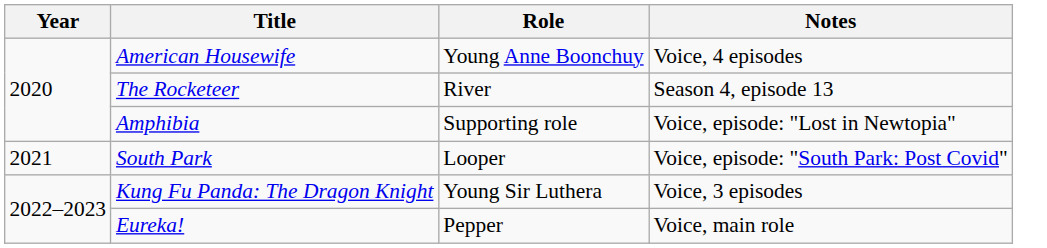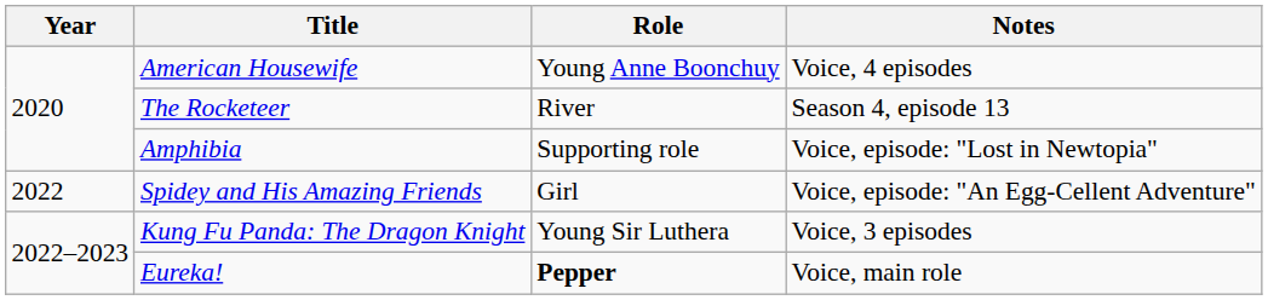- row: 2021 | South Park | Looper | Voice, episode: "South Park: Post Covid"
+ row: 2022 | Spidey and His Amazing Friends | Girl | Voice, episode: "An Egg-Cellent Adventure"
Eureka! | Role: normal -> bold
